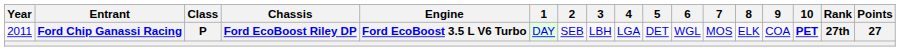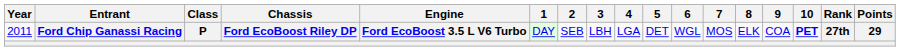Ford Chip Ganassi Racing | Points: 27 -> 29
